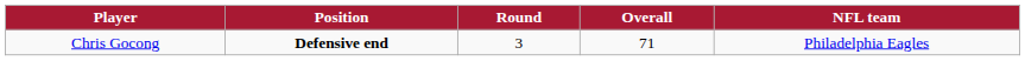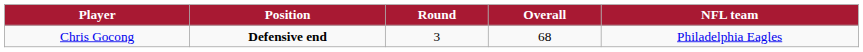Chris Gocong | Overall: 71 -> 68
